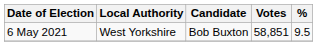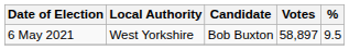6 May 2021 | Votes: 58,851 -> 58,897
